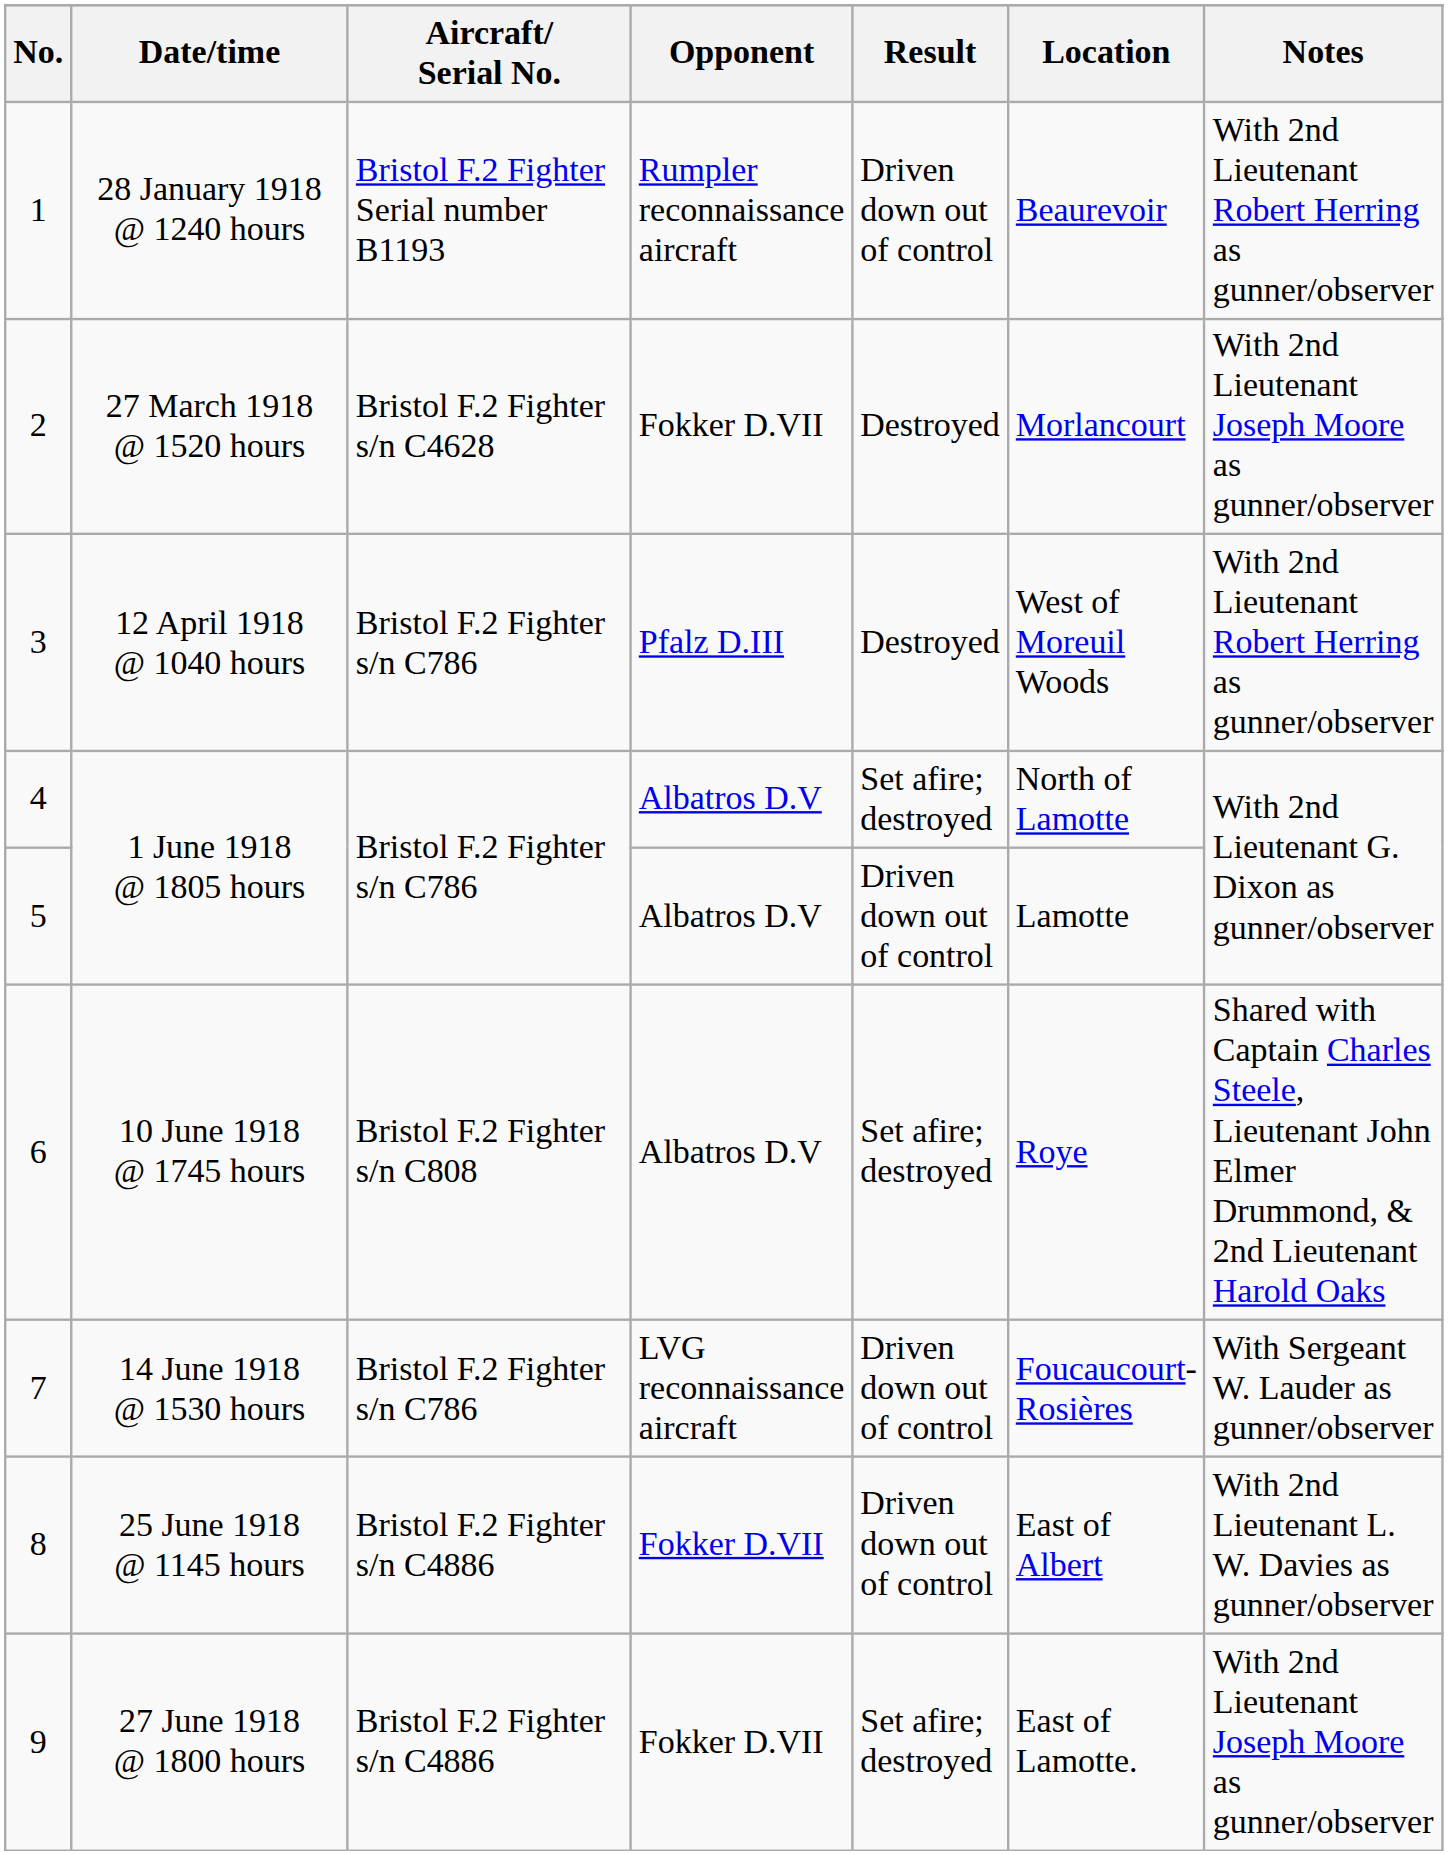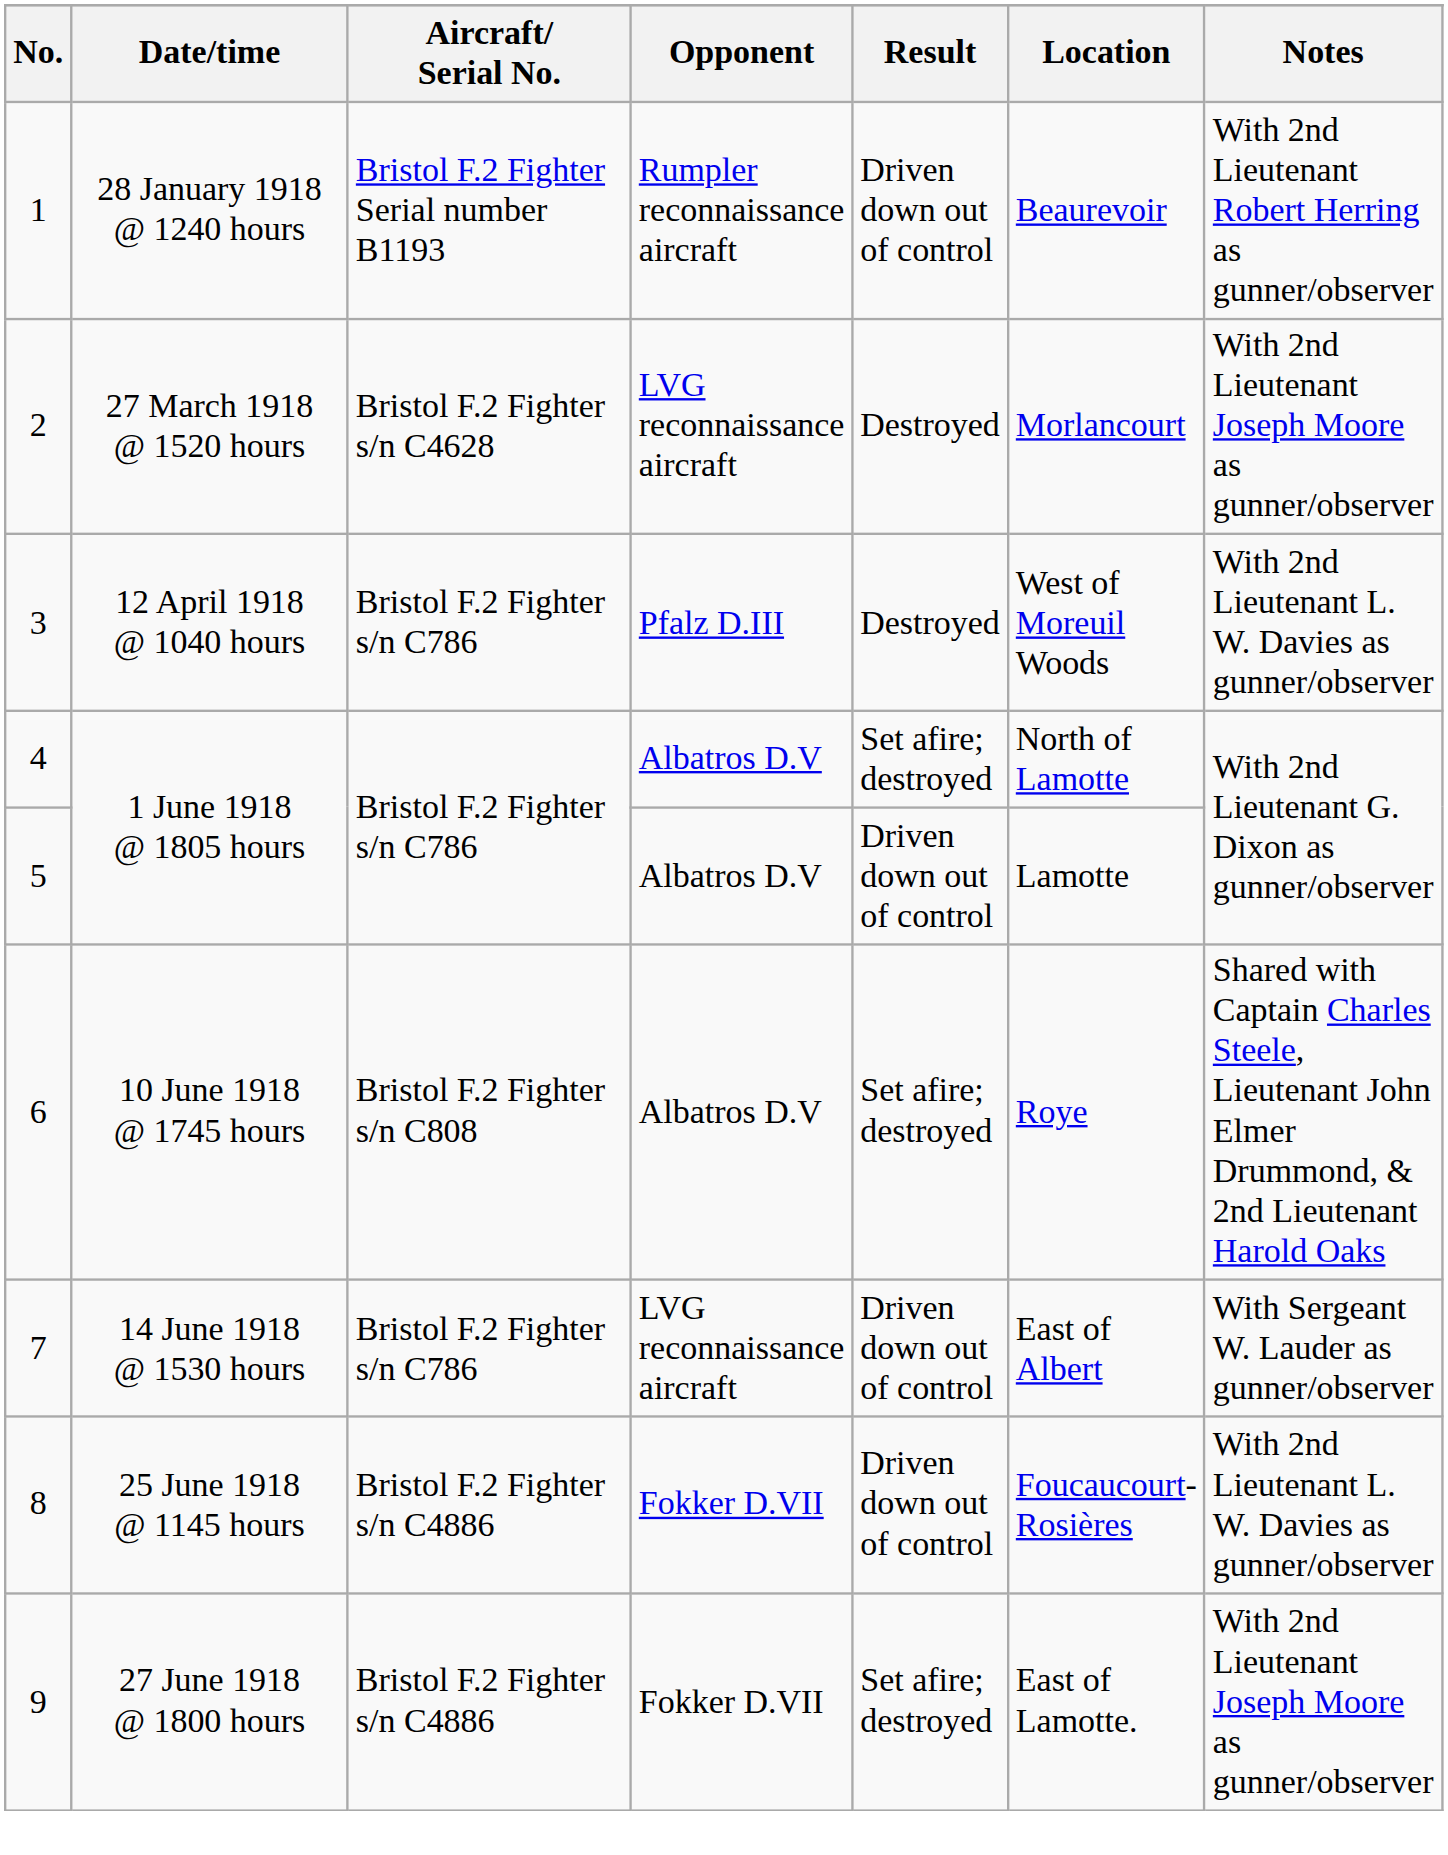2 | Opponent: Fokker D.VII -> LVG reconnaissance aircraft
3 | Notes: With 2nd Lieutenant Robert Herring as gunner/observer -> With 2nd Lieutenant L. W. Davies as gunner/observer
7 | Location: Foucaucourt-Rosières -> East of Albert
8 | Location: East of Albert -> Foucaucourt-Rosières
